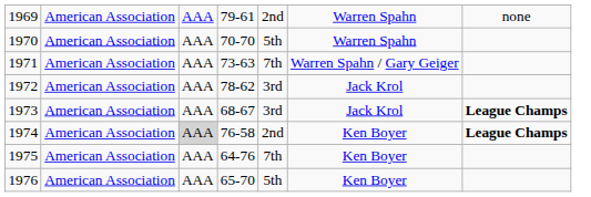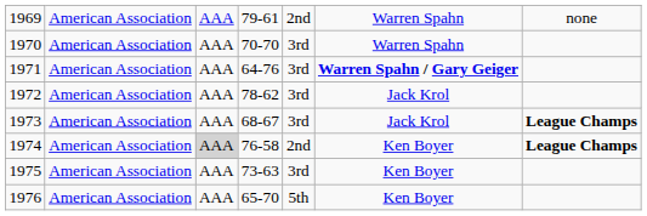1970 | column 5: 5th -> 3rd
1971 | column 4: 73-63 -> 64-76
1971 | column 5: 7th -> 3rd
1971 | column 6: normal -> bold
1975 | column 4: 64-76 -> 73-63
1975 | column 5: 7th -> 3rd
